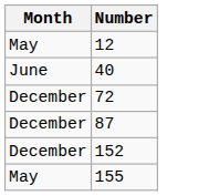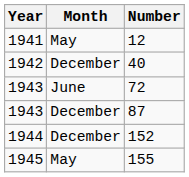+ column: Year | 1941 | 1942 | 1943 | 1943 | 1944 | 1945
40 | Month: June -> December
72 | Month: December -> June
